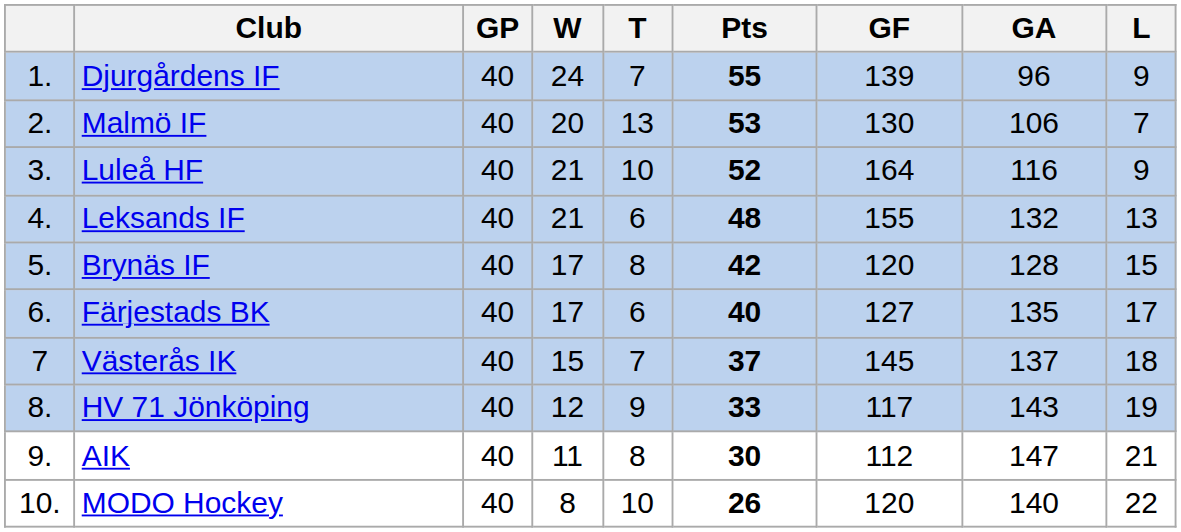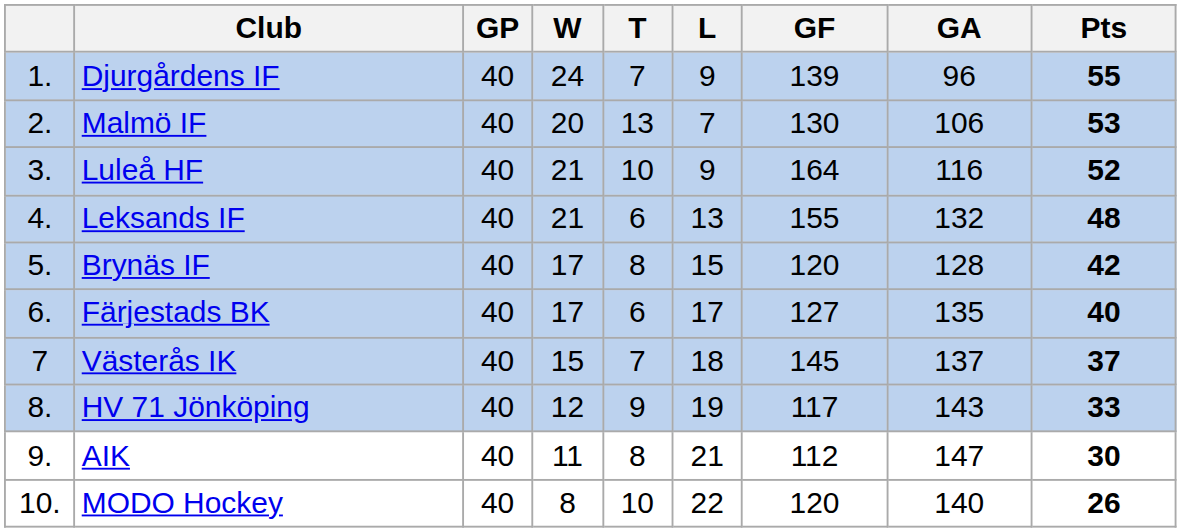columns swapped: L <-> Pts
